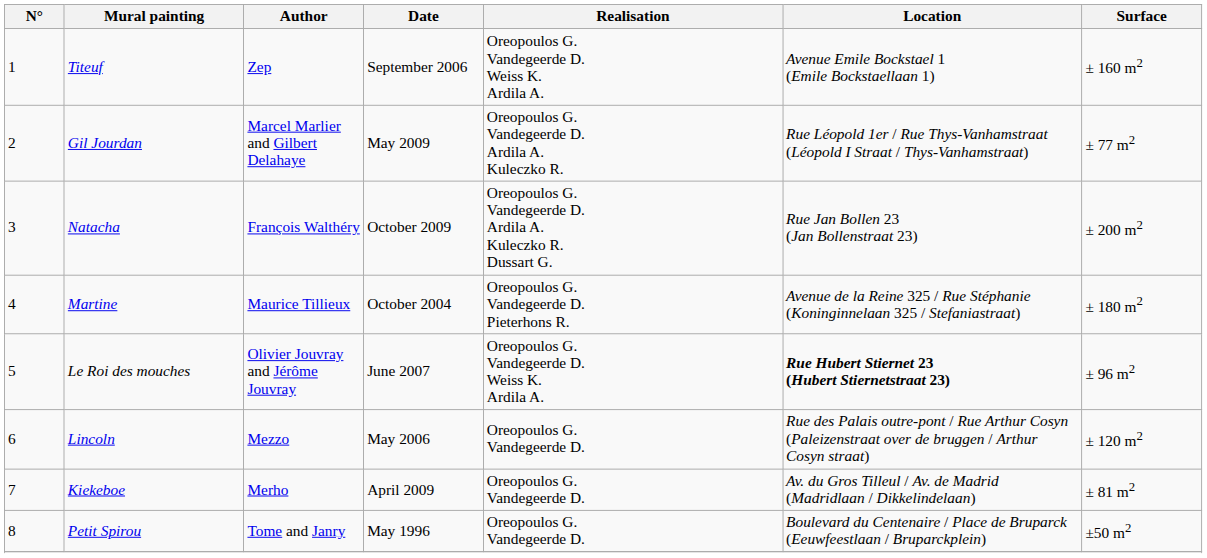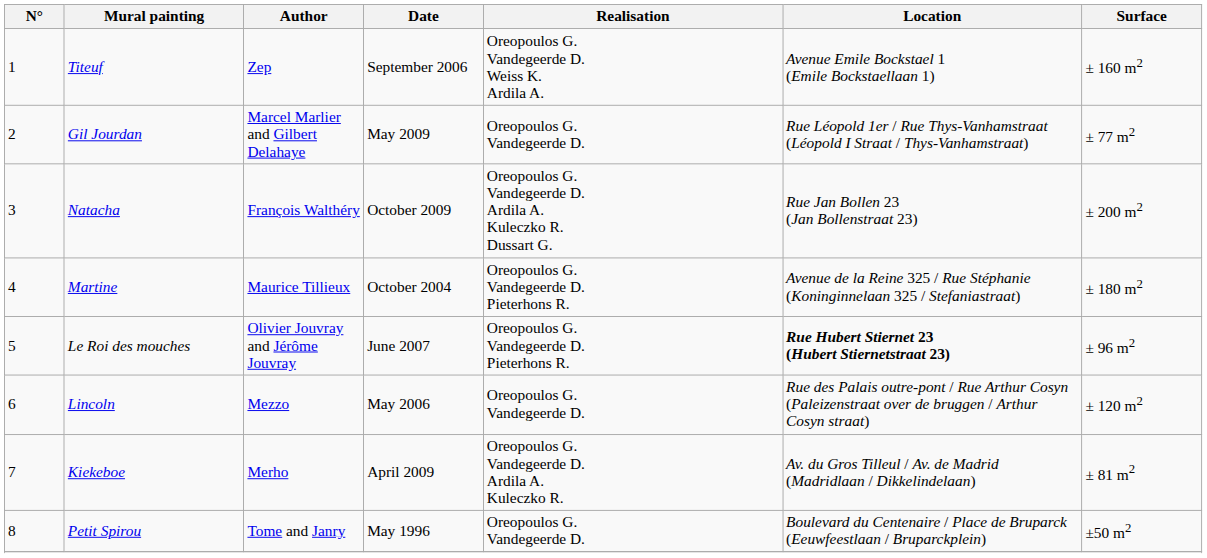Gil Jourdan | Realisation: Oreopoulos G. Vandegeerde D. Ardila A. Kuleczko R. -> Oreopoulos G. Vandegeerde D.
Le Roi des mouches | Realisation: Oreopoulos G. Vandegeerde D. Weiss K. Ardila A. -> Oreopoulos G. Vandegeerde D. Pieterhons R.
Kiekeboe | Realisation: Oreopoulos G. Vandegeerde D. -> Oreopoulos G. Vandegeerde D. Ardila A. Kuleczko R.
